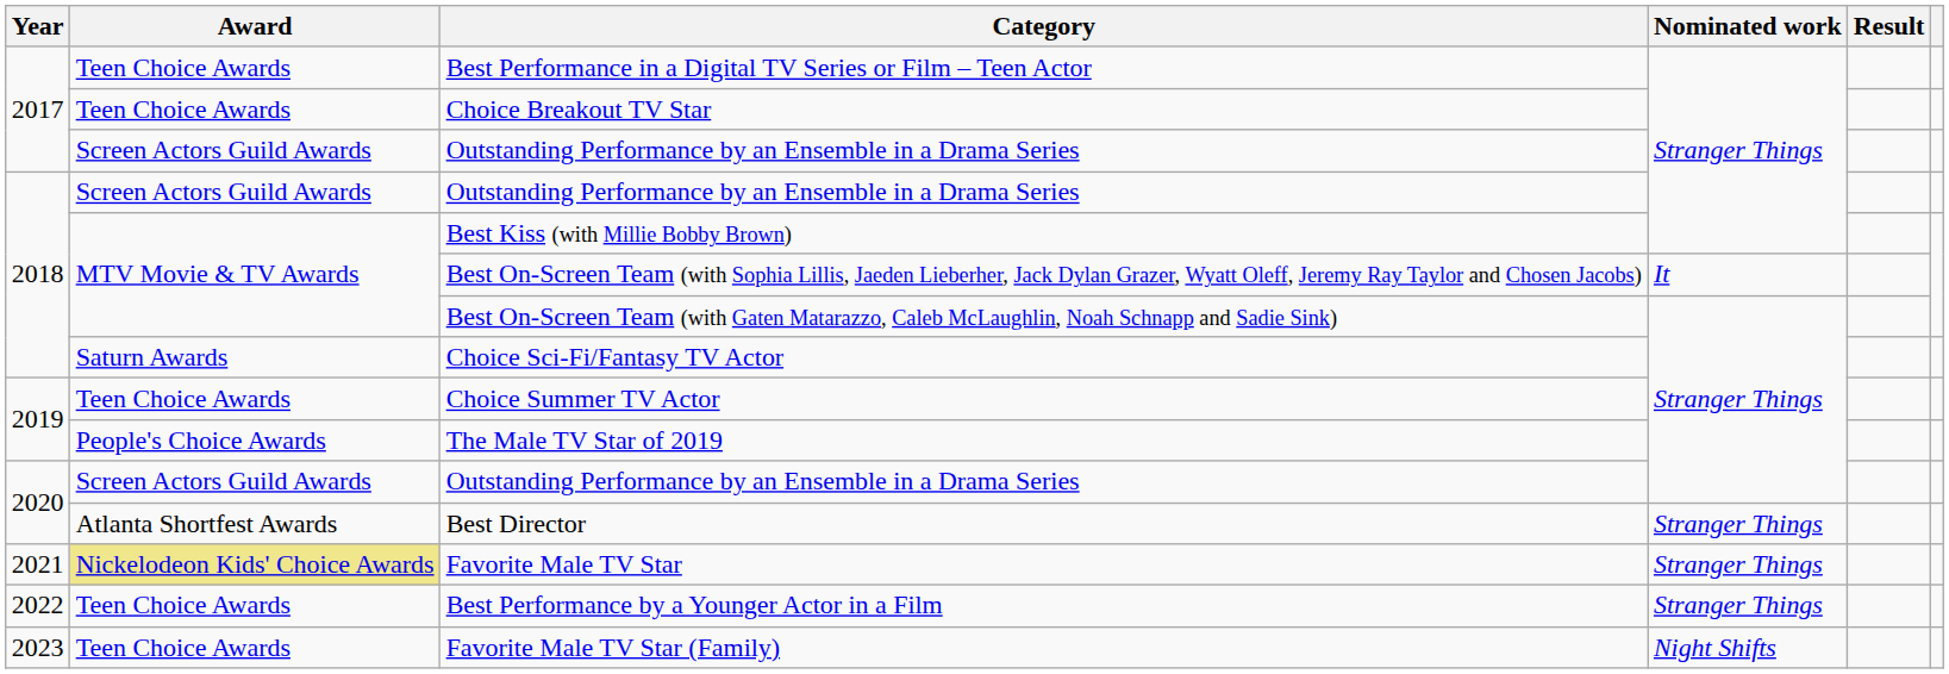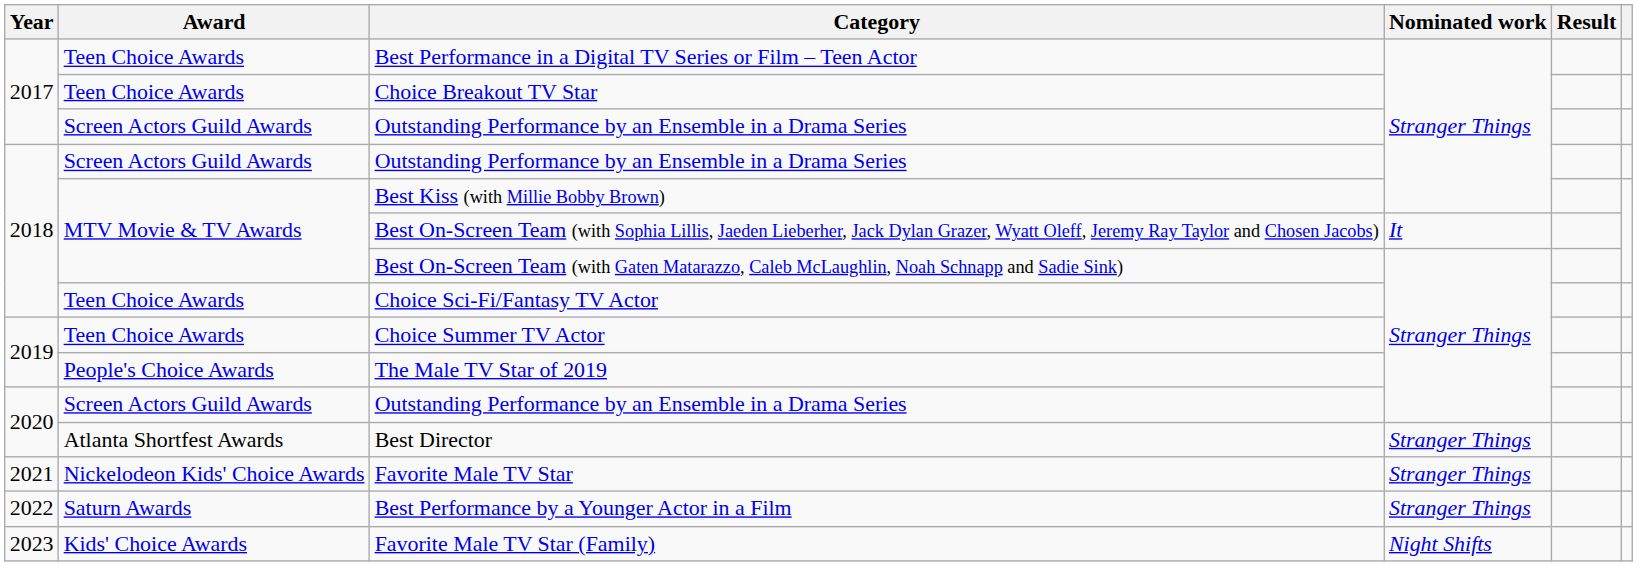Choice Sci-Fi/Fantasy TV Actor | Award: Saturn Awards -> Teen Choice Awards
Favorite Male TV Star | Award: khaki background -> no background
Best Performance by a Younger Actor in a Film | Award: Teen Choice Awards -> Saturn Awards
Favorite Male TV Star (Family) | Award: Teen Choice Awards -> Kids' Choice Awards
